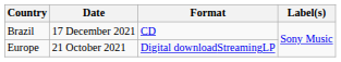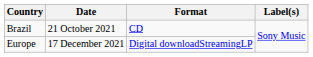Brazil | Date: 17 December 2021 -> 21 October 2021
Europe | Date: 21 October 2021 -> 17 December 2021
